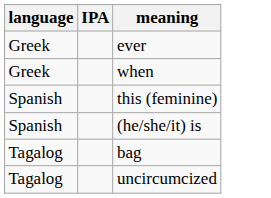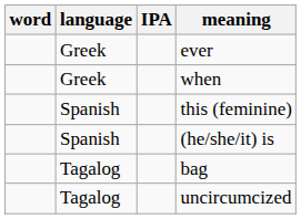+ column: word
